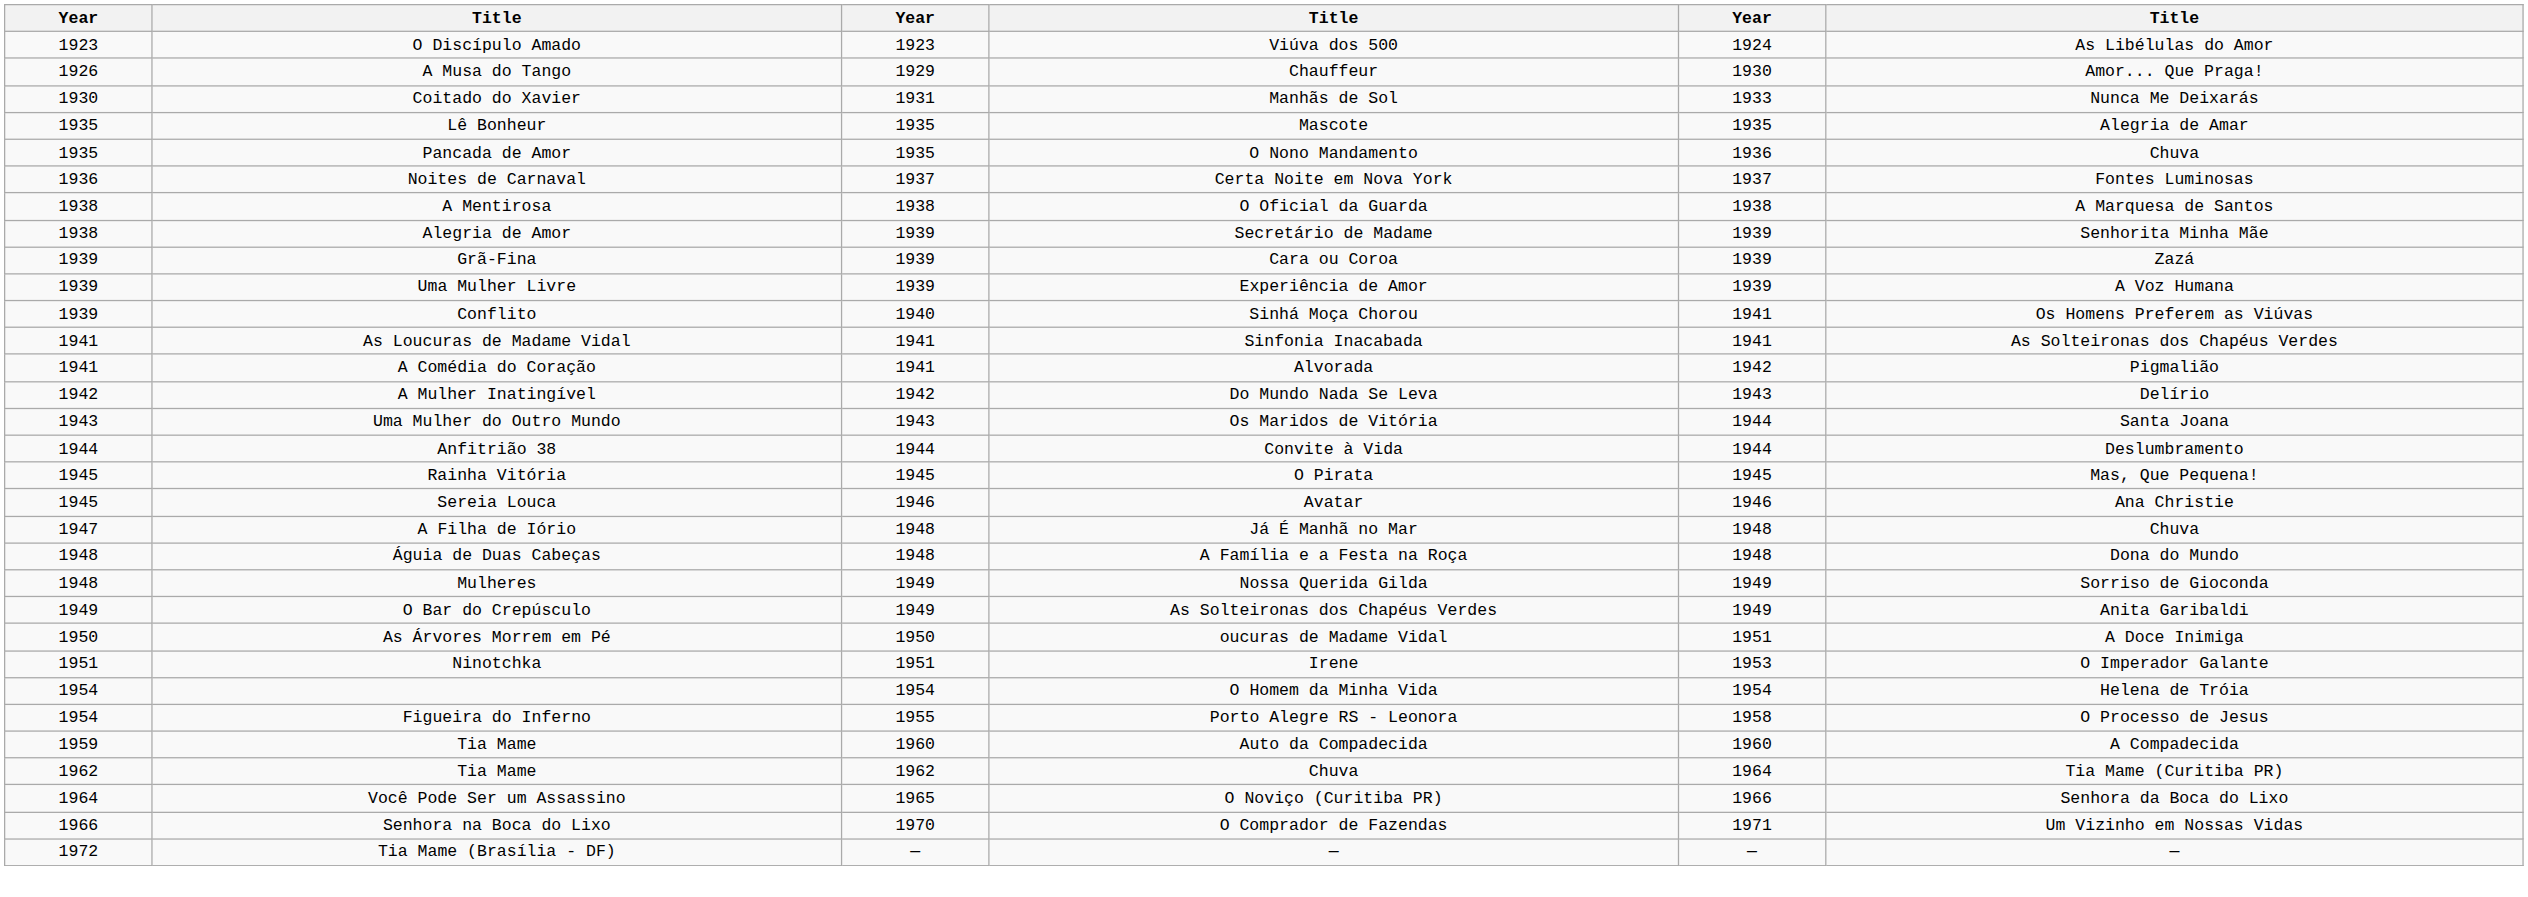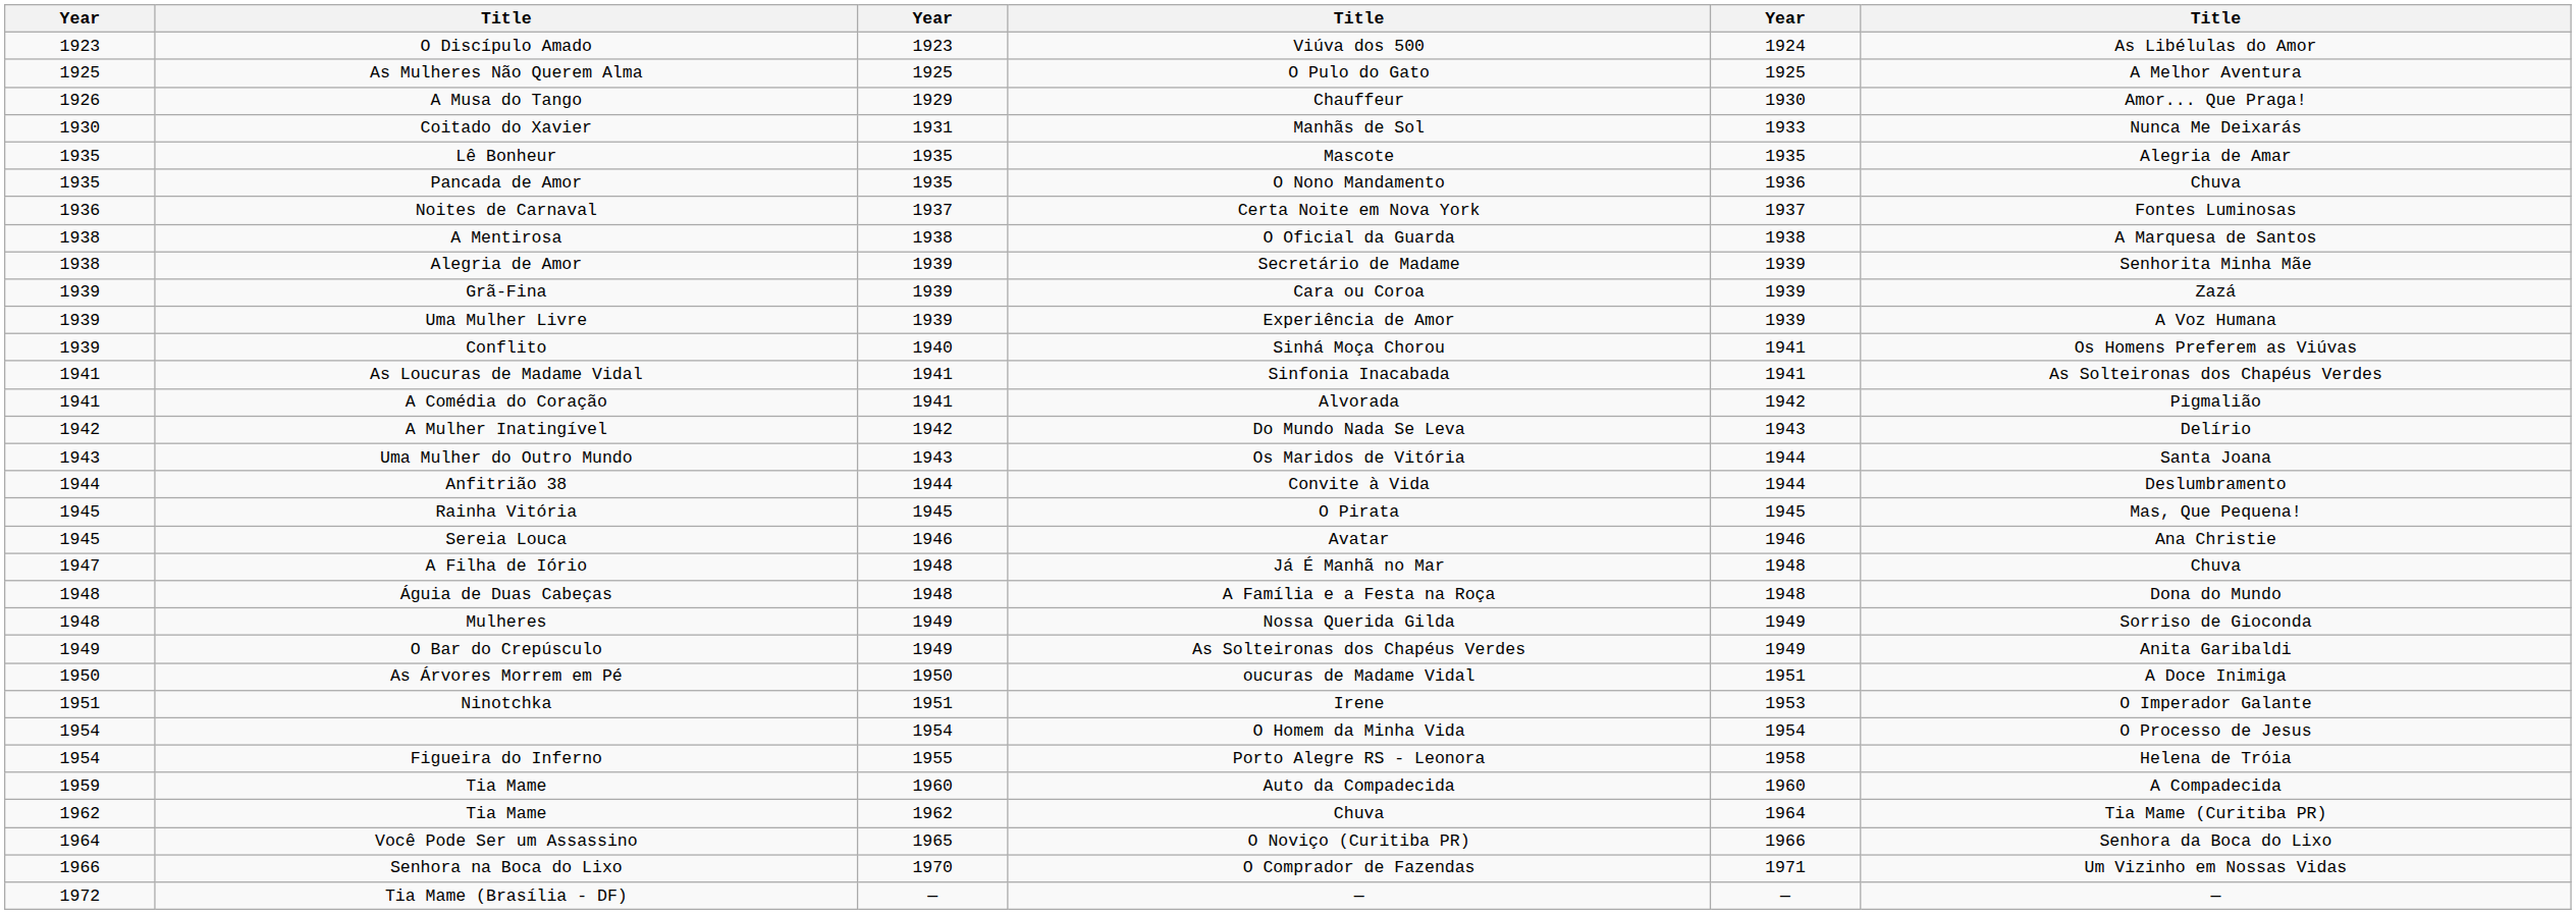+ row: 1925 | As Mulheres Não Querem Alma | 1925 | O Pulo do Gato | 1925 | A Melhor Aventura
O Homem da Minha Vida | column 6: Helena de Tróia -> O Processo de Jesus
Porto Alegre RS - Leonora | column 6: O Processo de Jesus -> Helena de Tróia
